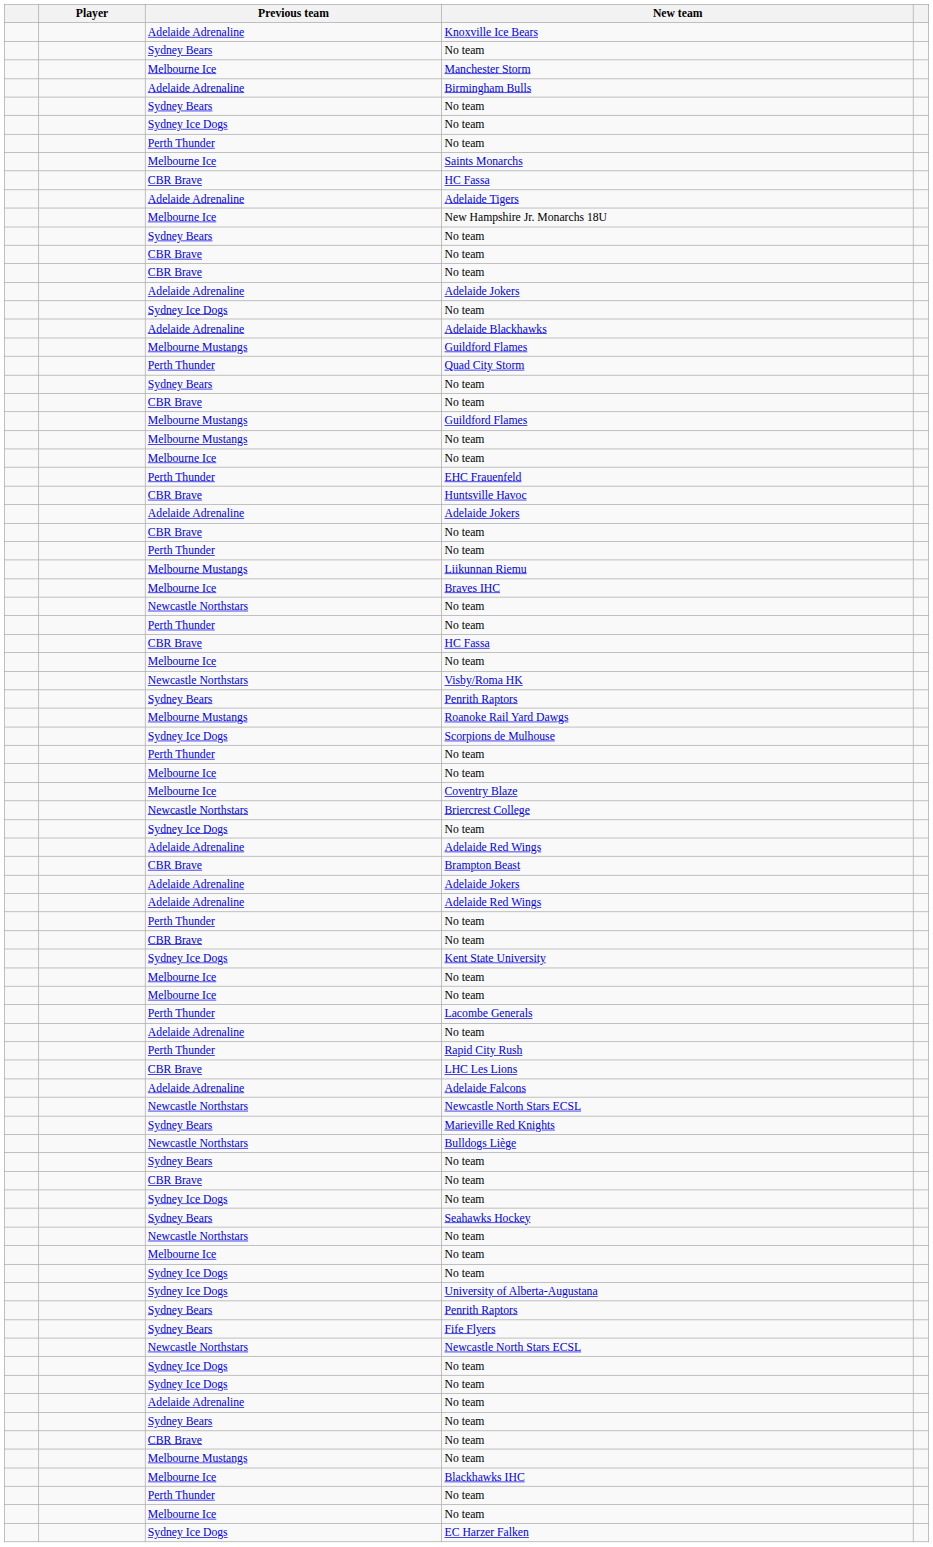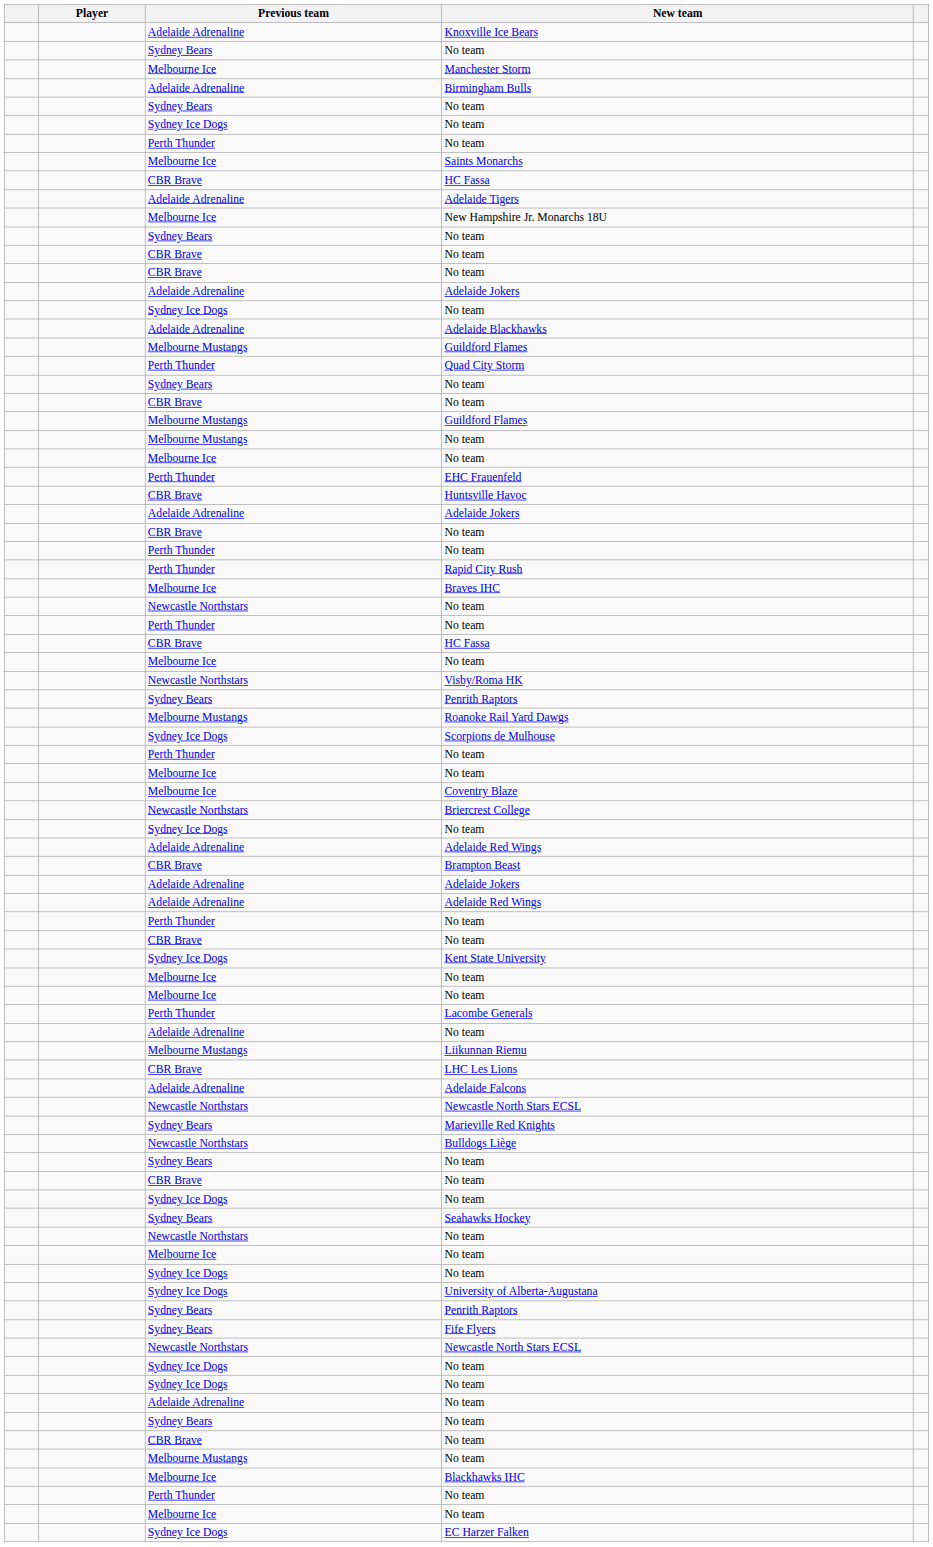rows swapped: Rapid City Rush <-> Liikunnan Riemu
